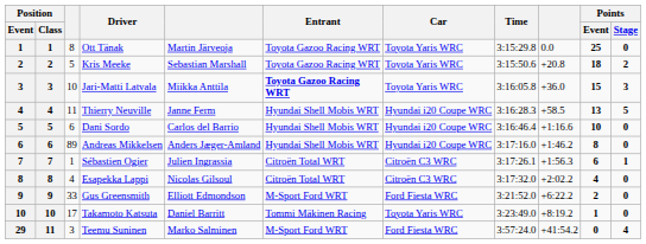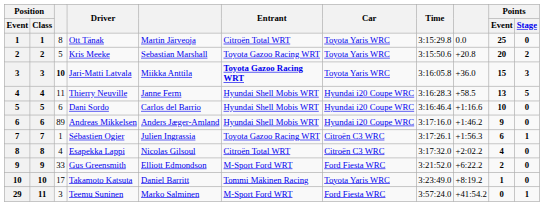Ott Tänak | Entrant: Toyota Gazoo Racing WRT -> Citroën Total WRT
Kris Meeke | Points / Event: 18 -> 20
Jari-Matti Latvala | column 3: normal -> bold
Andreas Mikkelsen | Points / Event: 8 -> 9
Sébastien Ogier | Entrant: Citroën Total WRT -> Toyota Gazoo Racing WRT
Teemu Suninen | Points / Stage: 4 -> 1
